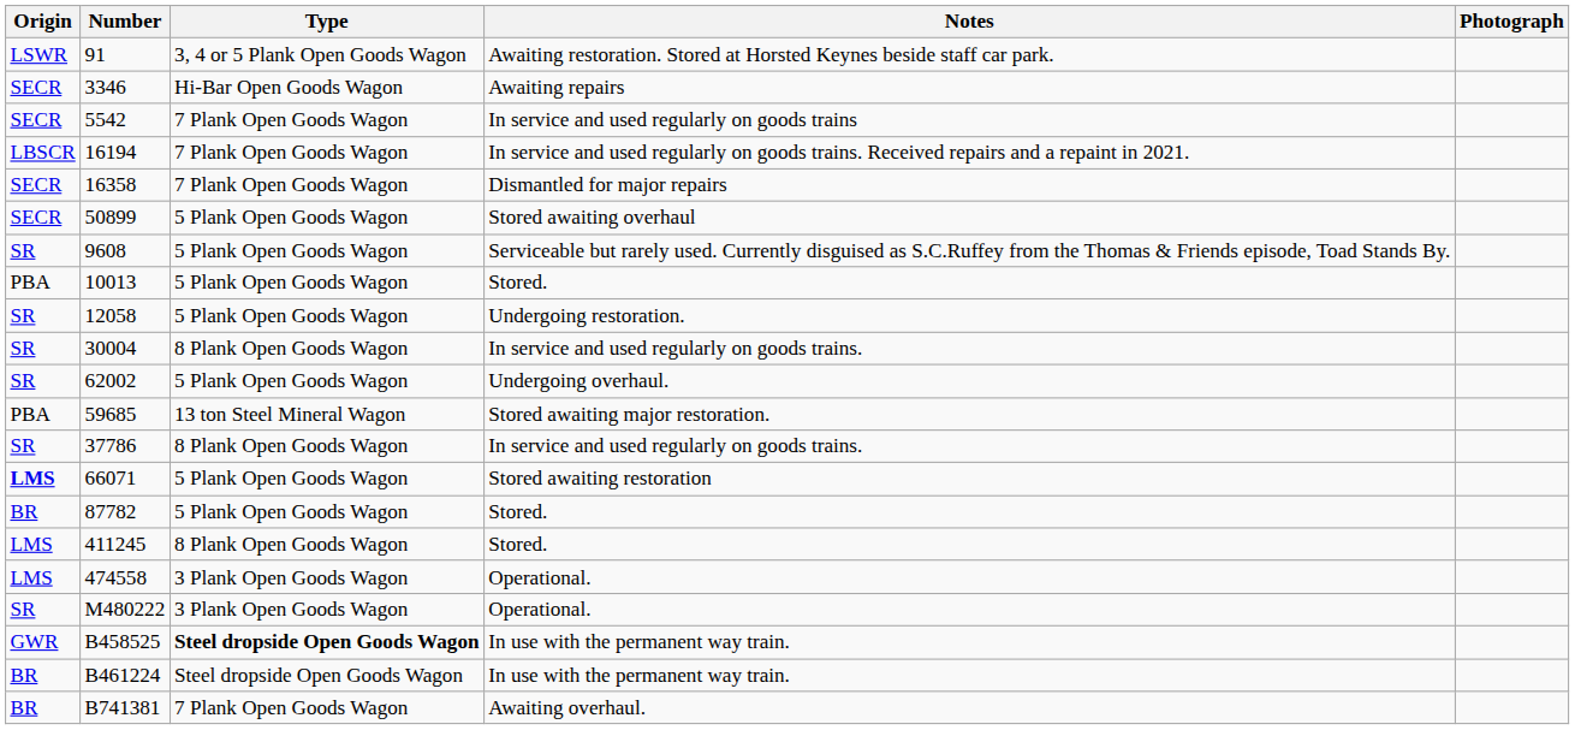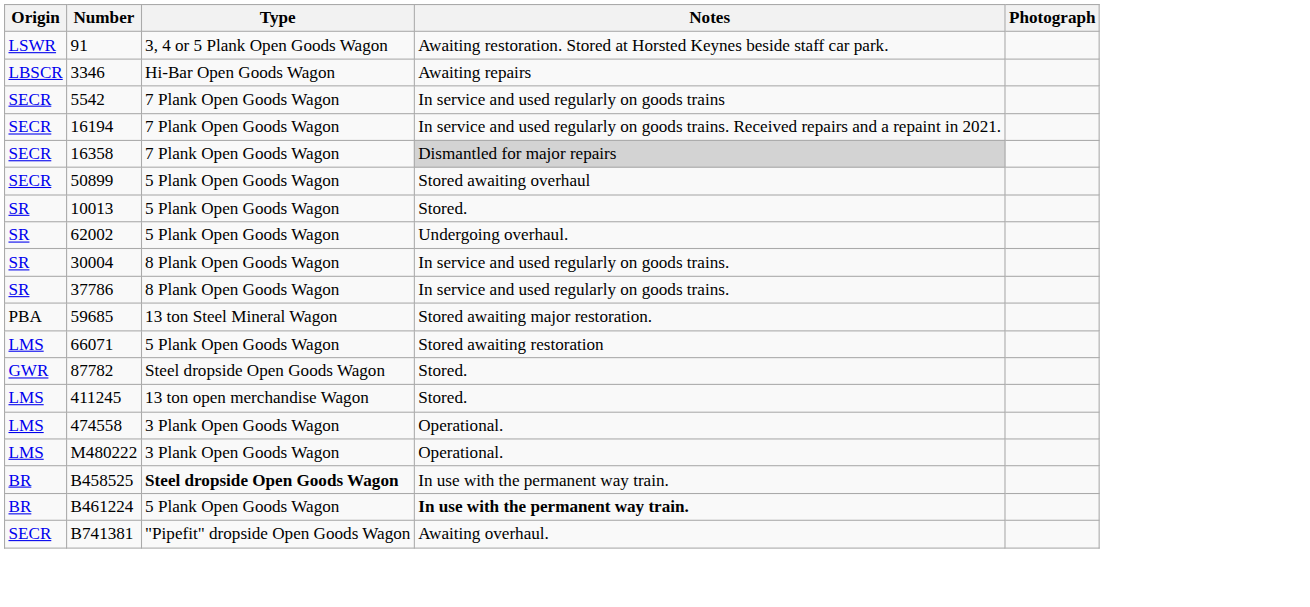3346 | Origin: SECR -> LBSCR
16194 | Origin: LBSCR -> SECR
16358 | Notes: no background -> lightgrey background
- row: SR | 9608 | 5 Plank Open Goods Wagon | Serviceable but rarely used. Currently disguised as S.C.Ruffey from the Thomas & Friends episode, Toad Stands By.
10013 | Origin: PBA -> SR
- row: SR | 12058 | 5 Plank Open Goods Wagon | Undergoing restoration.
rows swapped: 62002 <-> 30004
rows swapped: 37786 <-> 59685
66071 | Origin: bold -> normal
87782 | Origin: BR -> GWR
87782 | Type: 5 Plank Open Goods Wagon -> Steel dropside Open Goods Wagon
411245 | Type: 8 Plank Open Goods Wagon -> 13 ton open merchandise Wagon
M480222 | Origin: SR -> LMS
B458525 | Origin: GWR -> BR
B461224 | Type: Steel dropside Open Goods Wagon -> 5 Plank Open Goods Wagon
B461224 | Notes: normal -> bold
B741381 | Origin: BR -> SECR
B741381 | Type: 7 Plank Open Goods Wagon -> "Pipefit" dropside Open Goods Wagon
